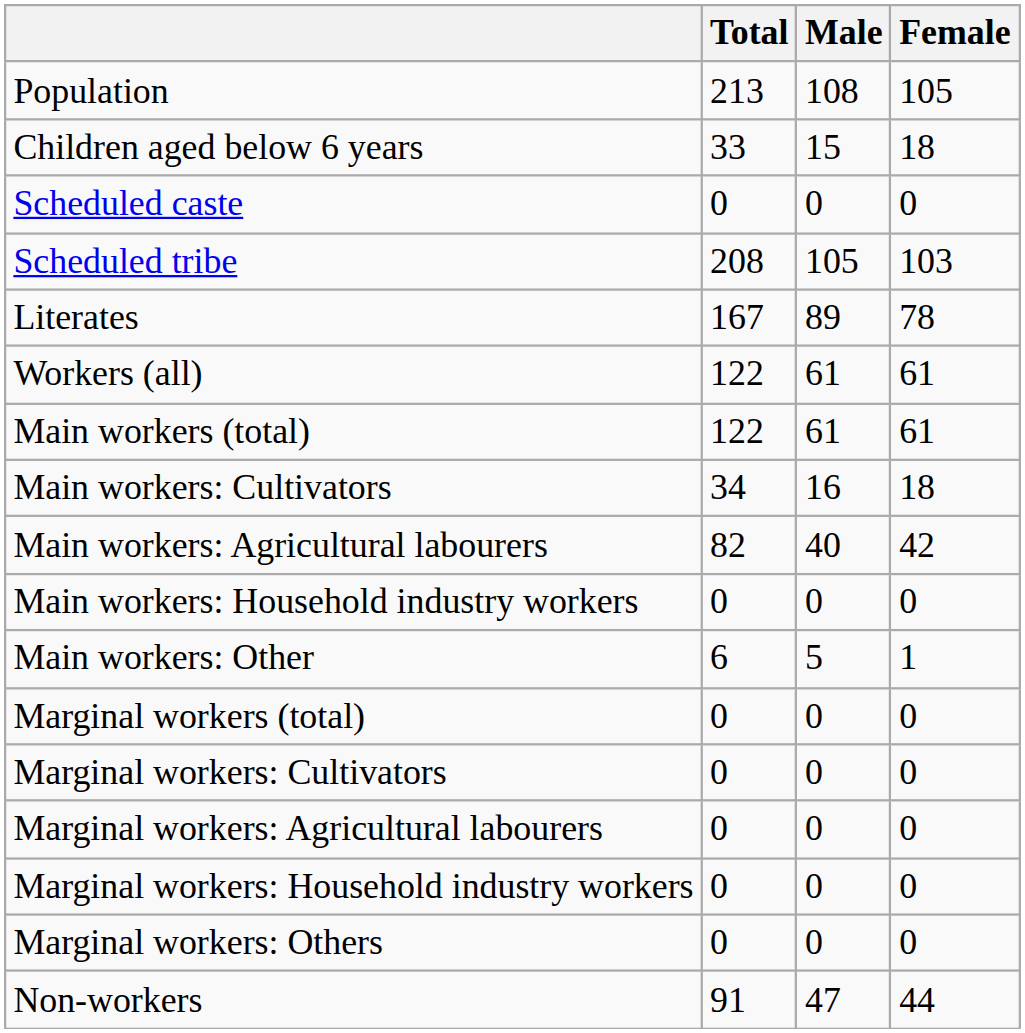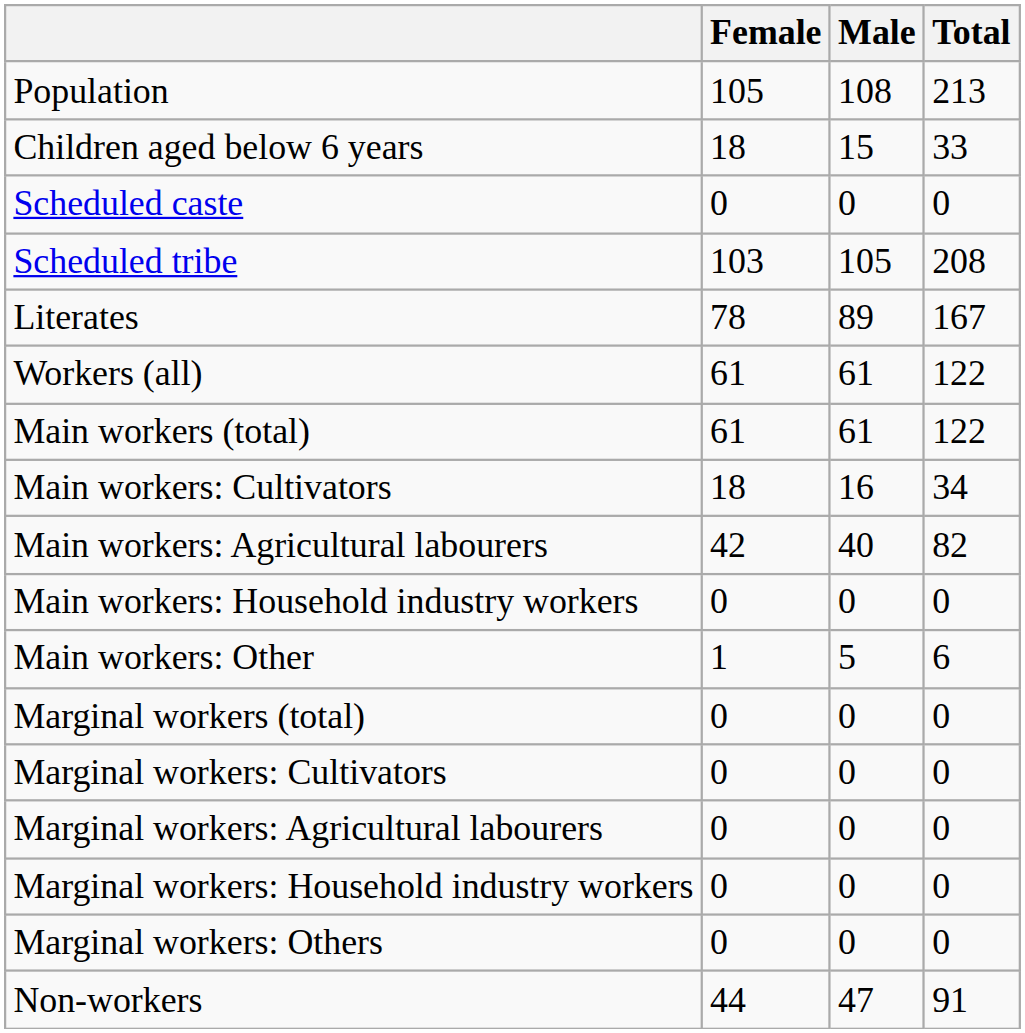columns swapped: Total <-> Female
